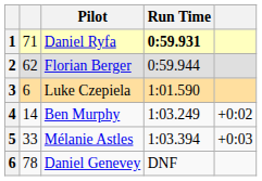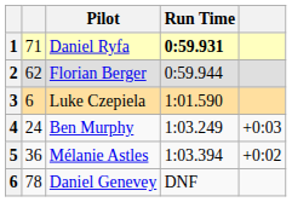Ben Murphy | column 2: 14 -> 24
Ben Murphy | column 5: +0:02 -> +0:03
Mélanie Astles | column 2: 33 -> 36
Mélanie Astles | column 5: +0:03 -> +0:02
